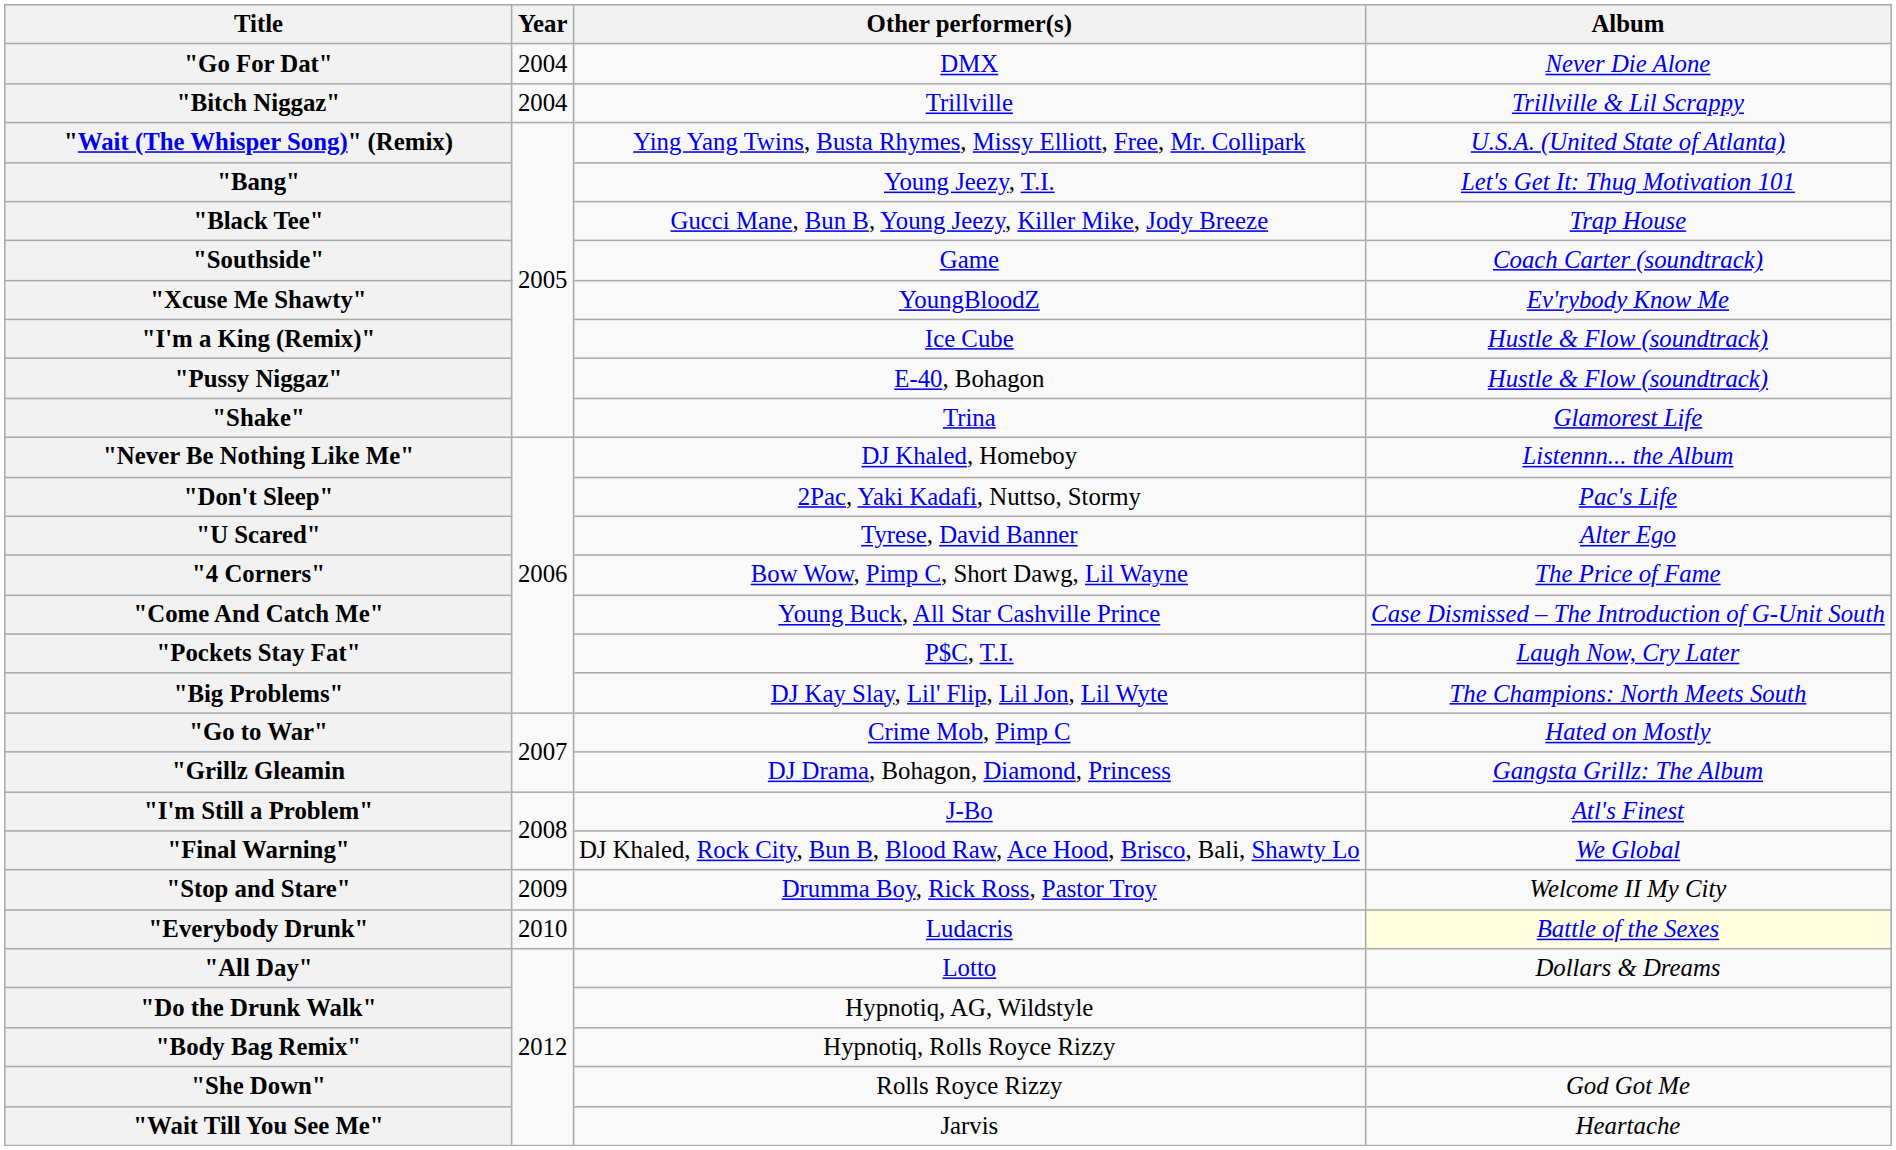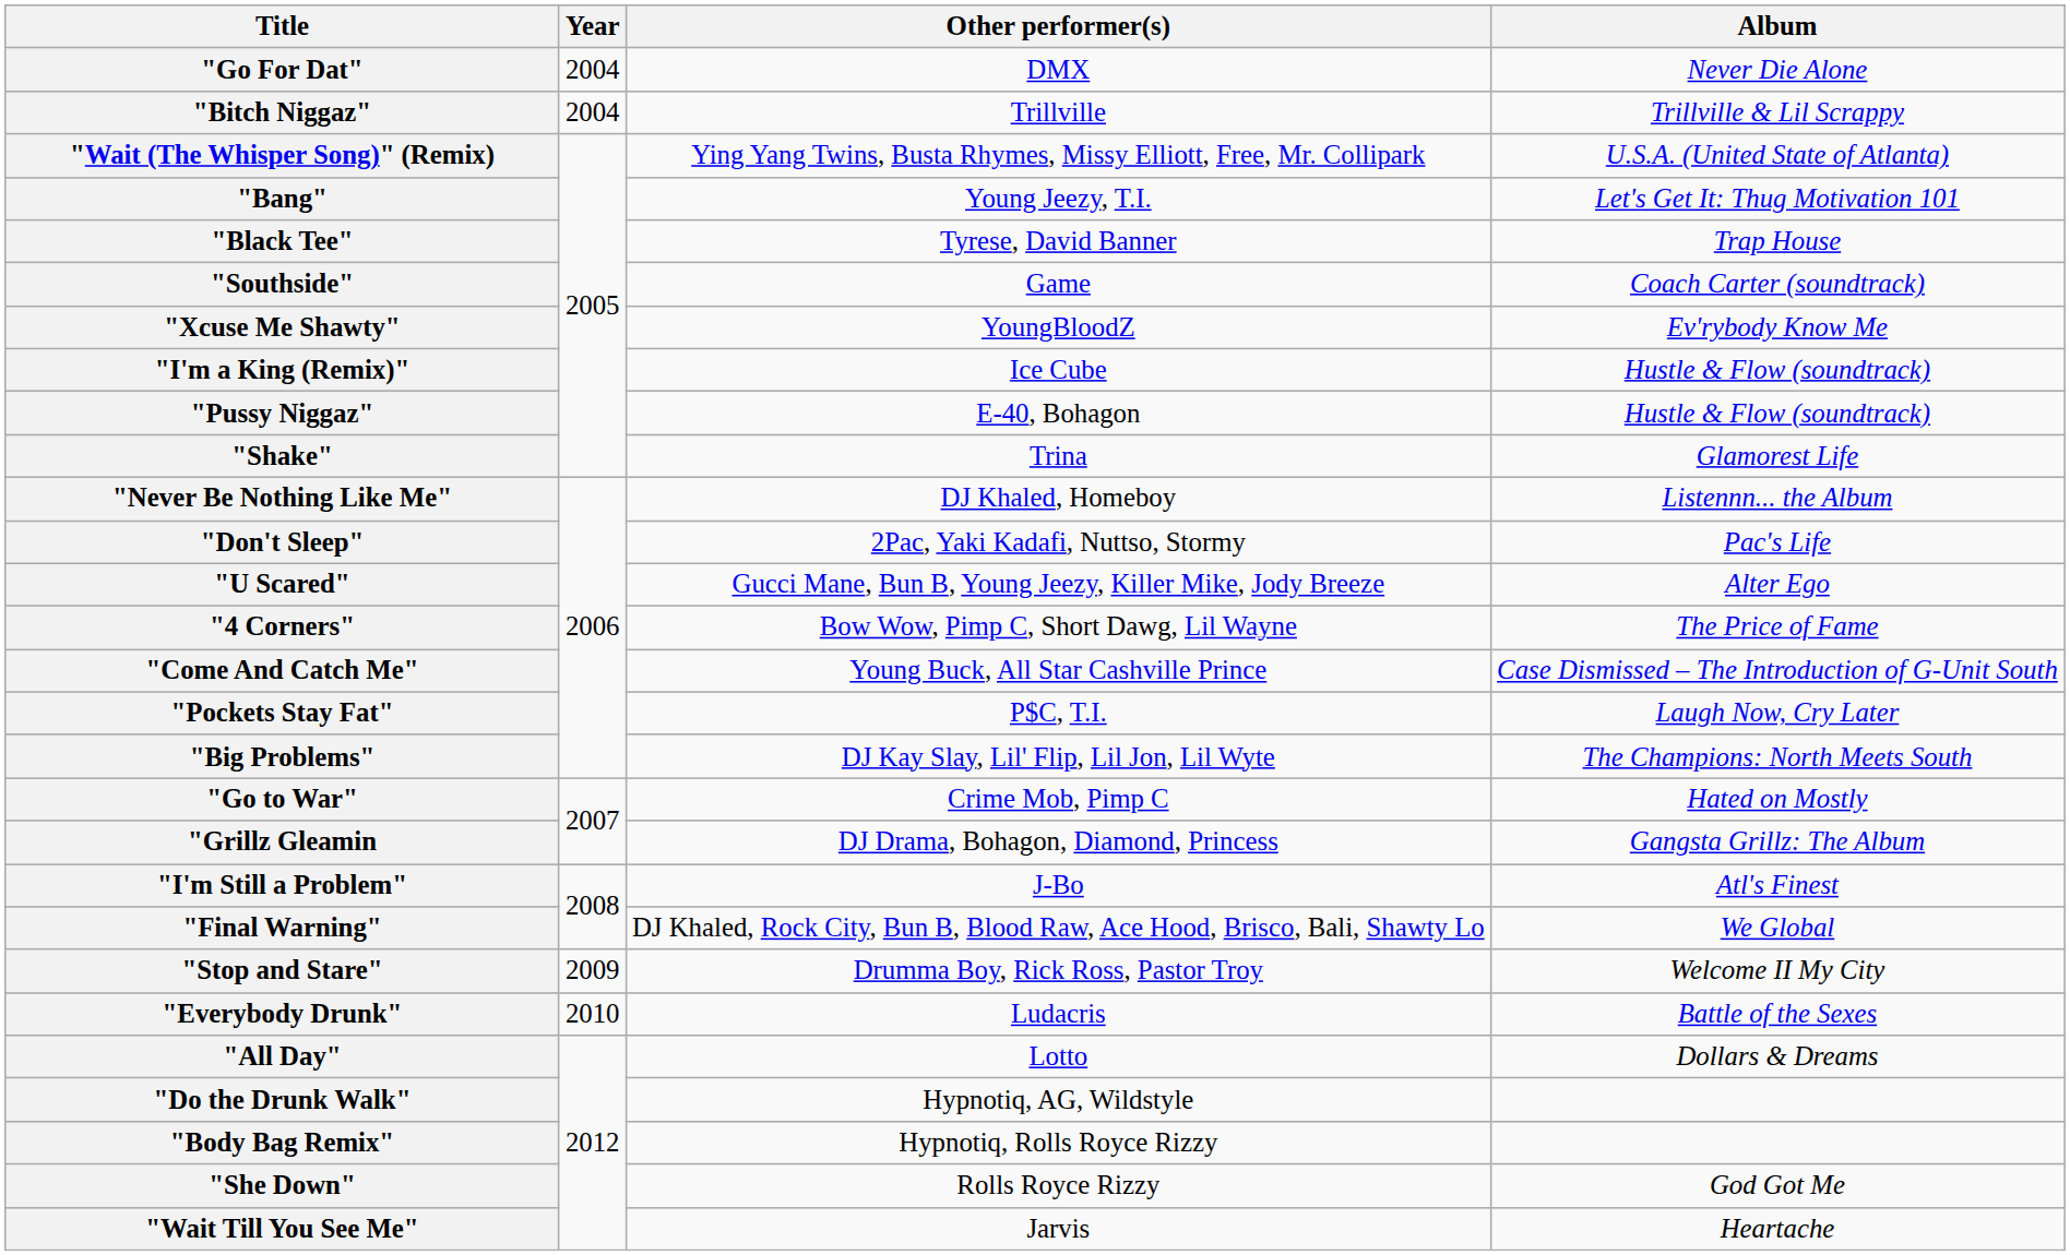"Black Tee" | Other performer(s): Gucci Mane, Bun B, Young Jeezy, Killer Mike, Jody Breeze -> Tyrese, David Banner
"U Scared" | Other performer(s): Tyrese, David Banner -> Gucci Mane, Bun B, Young Jeezy, Killer Mike, Jody Breeze
"Everybody Drunk" | Album: lightyellow background -> no background
